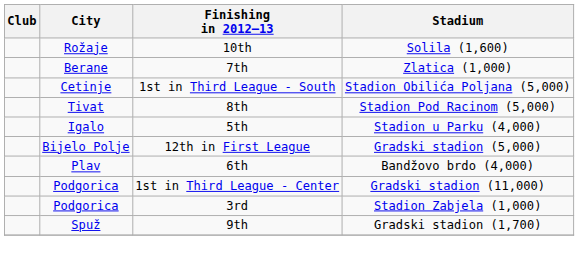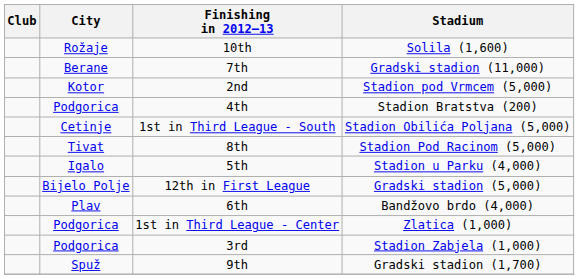7th | Stadium: Zlatica (1,000) -> Gradski stadion (11,000)
+ row: Kotor | 2nd | Stadion pod Vrmcem (5,000)
+ row: Podgorica | 4th | Stadion Bratstva (200)
1st in Third League - Center | Stadium: Gradski stadion (11,000) -> Zlatica (1,000)
